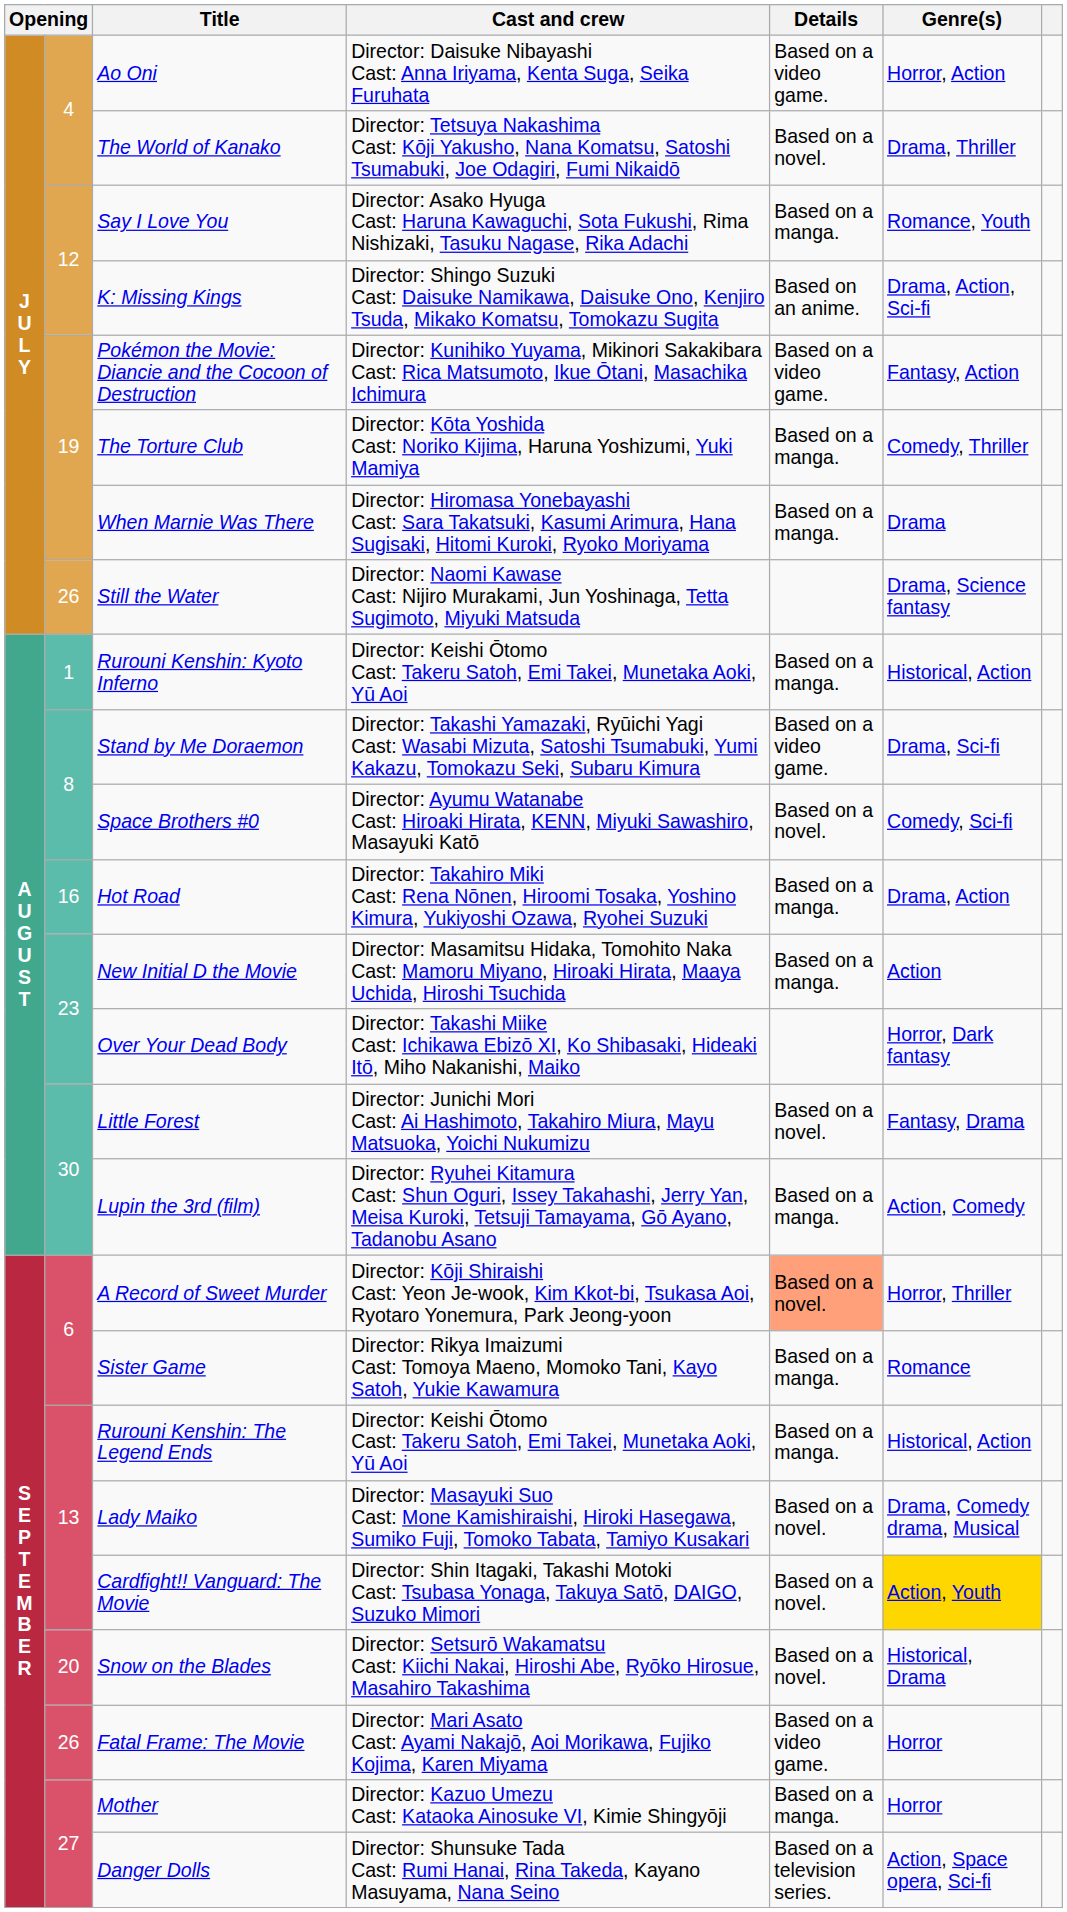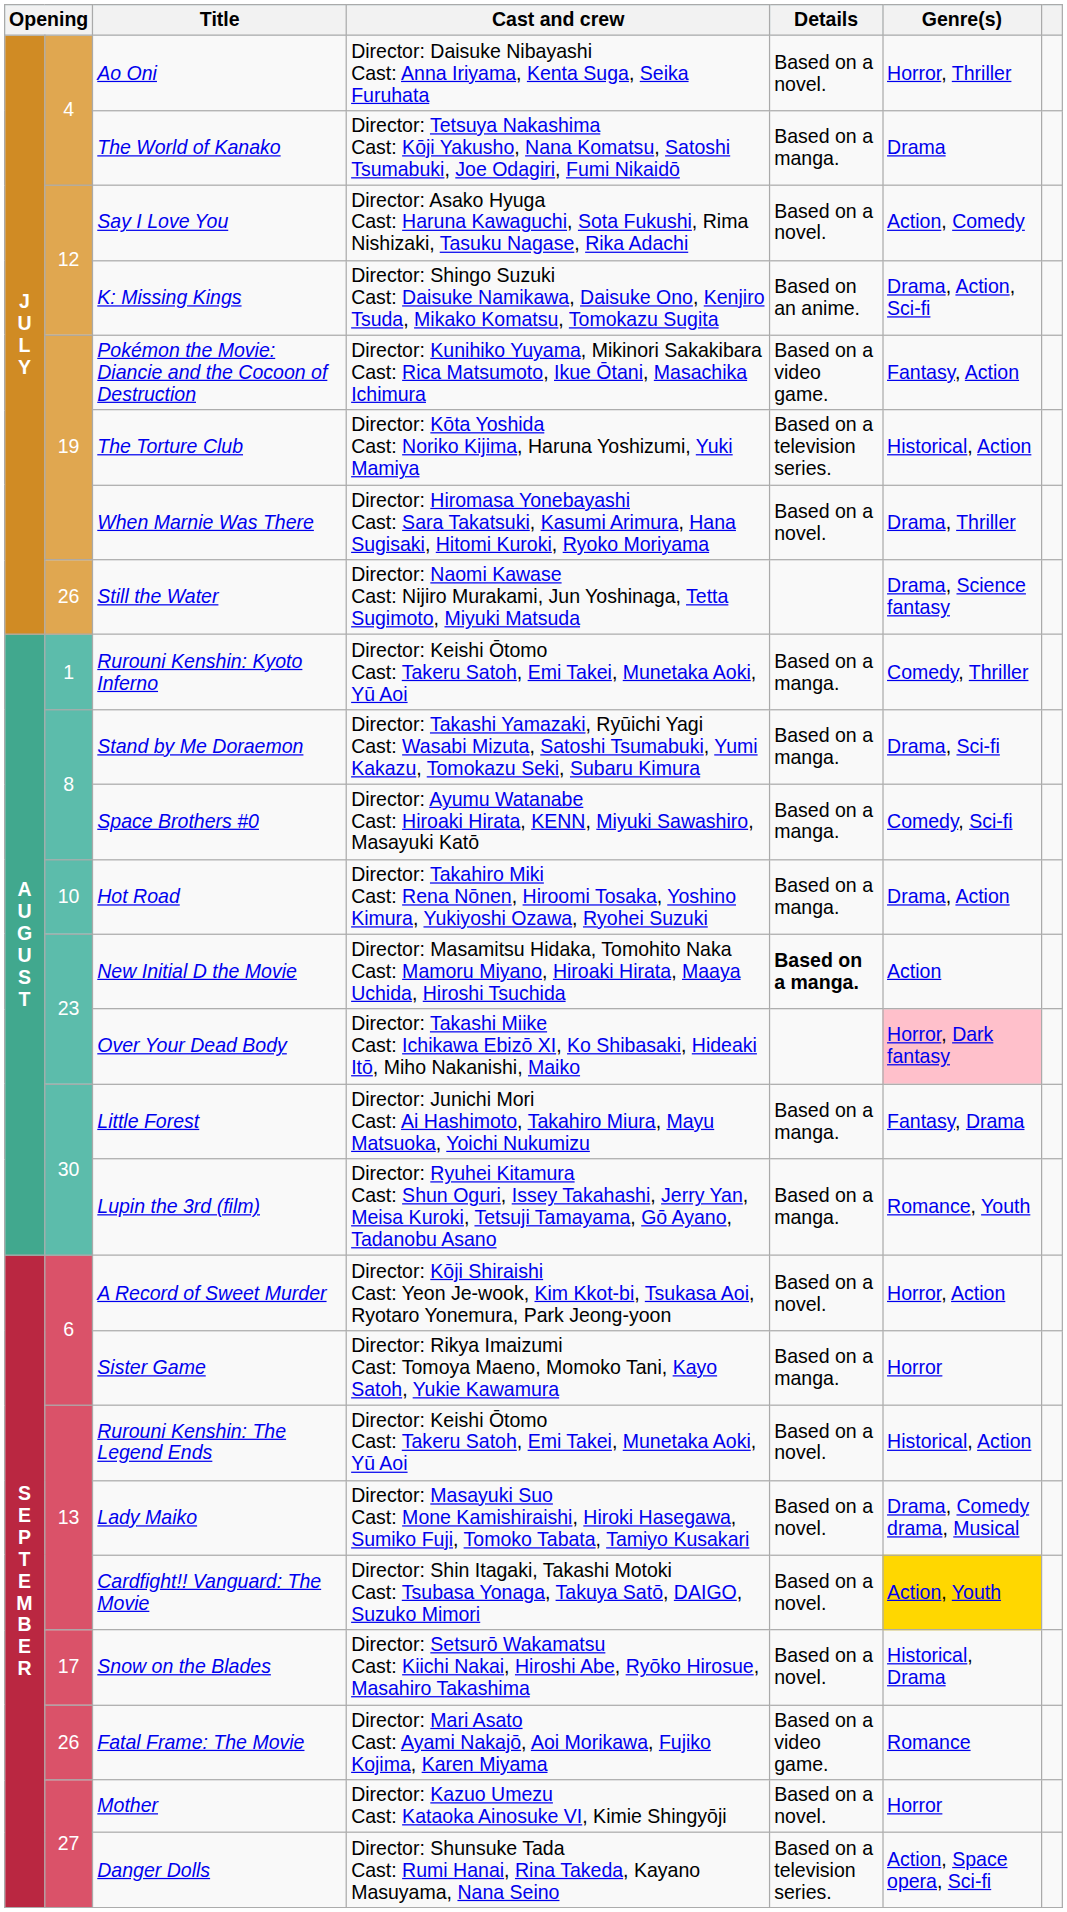Ao Oni | Details: Based on a video game. -> Based on a novel.
Ao Oni | Genre(s): Horror, Action -> Horror, Thriller
The World of Kanako | Details: Based on a novel. -> Based on a manga.
The World of Kanako | Genre(s): Drama, Thriller -> Drama
Say I Love You | Details: Based on a manga. -> Based on a novel.
Say I Love You | Genre(s): Romance, Youth -> Action, Comedy
The Torture Club | Details: Based on a manga. -> Based on a television series.
The Torture Club | Genre(s): Comedy, Thriller -> Historical, Action
When Marnie Was There | Details: Based on a manga. -> Based on a novel.
When Marnie Was There | Genre(s): Drama -> Drama, Thriller
Rurouni Kenshin: Kyoto Inferno | Genre(s): Historical, Action -> Comedy, Thriller
Stand by Me Doraemon | Details: Based on a video game. -> Based on a manga.
Space Brothers #0 | Details: Based on a novel. -> Based on a manga.
Hot Road | column 2: 16 -> 10
New Initial D the Movie | Details: normal -> bold
Over Your Dead Body | Genre(s): no background -> pink background
Little Forest | Details: Based on a novel. -> Based on a manga.
Lupin the 3rd (film) | Genre(s): Action, Comedy -> Romance, Youth
A Record of Sweet Murder | Details: lightsalmon background -> no background
A Record of Sweet Murder | Genre(s): Horror, Thriller -> Horror, Action
Sister Game | Genre(s): Romance -> Horror
Rurouni Kenshin: The Legend Ends | Details: Based on a manga. -> Based on a novel.
Snow on the Blades | column 2: 20 -> 17
Fatal Frame: The Movie | Genre(s): Horror -> Romance
Mother | Details: Based on a manga. -> Based on a novel.
